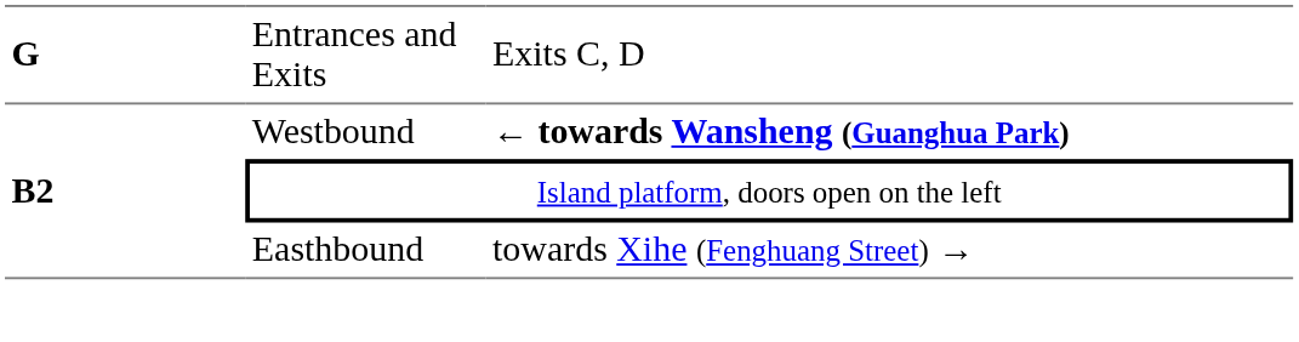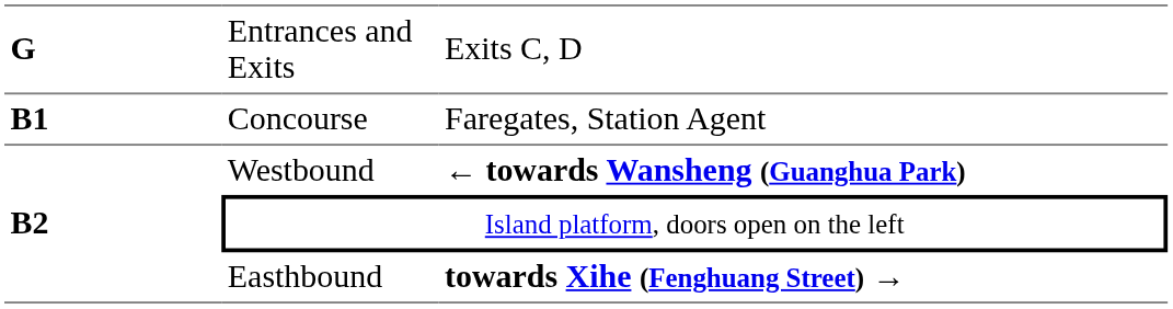+ row: B1 | Concourse | Faregates, Station Agent
Easthbound | column 3: normal -> bold
